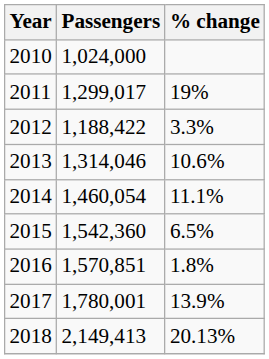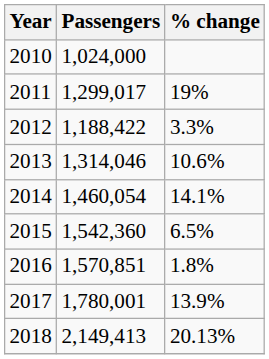2014 | % change: 11.1% -> 14.1%
